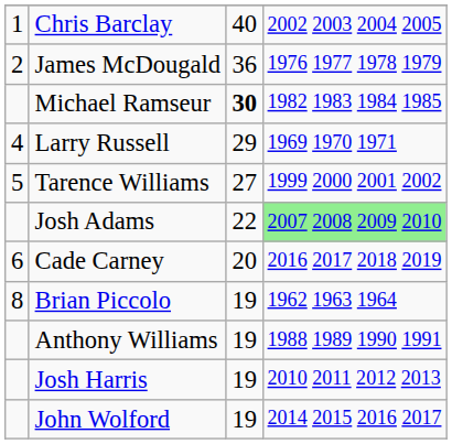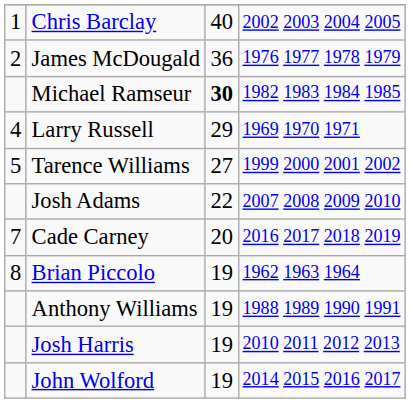Josh Adams | column 4: lightgreen background -> no background
Cade Carney | column 1: 6 -> 7
